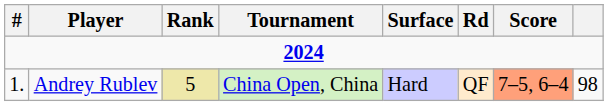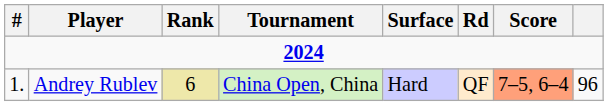Andrey Rublev | Rank: 5 -> 6
Andrey Rublev | column 8: 98 -> 96
